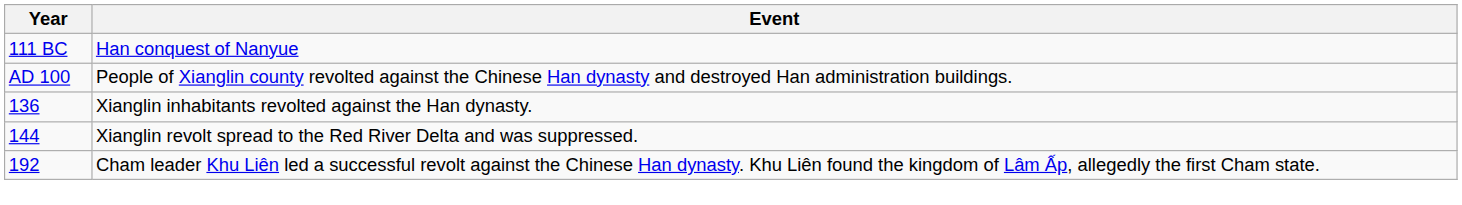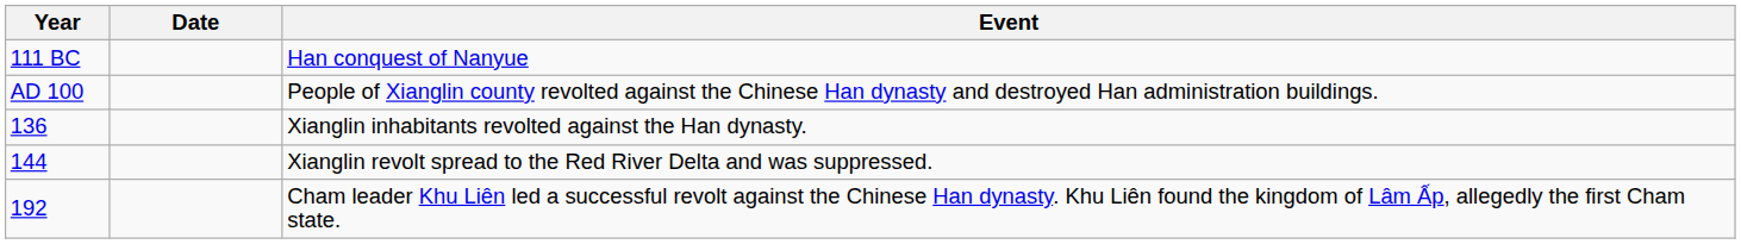+ column: Date
